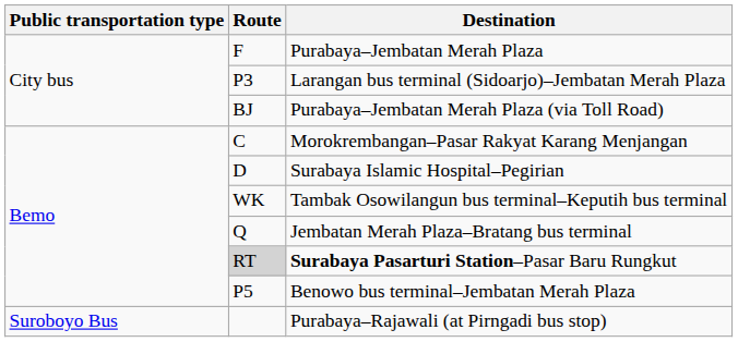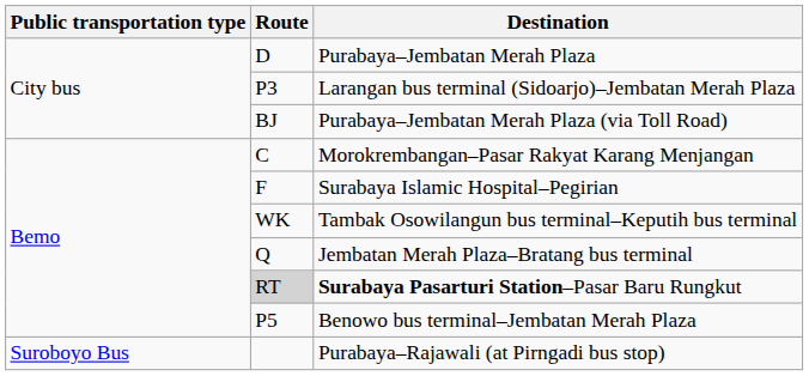Purabaya–Jembatan Merah Plaza | Route: F -> D
Surabaya Islamic Hospital–Pegirian | Route: D -> F
